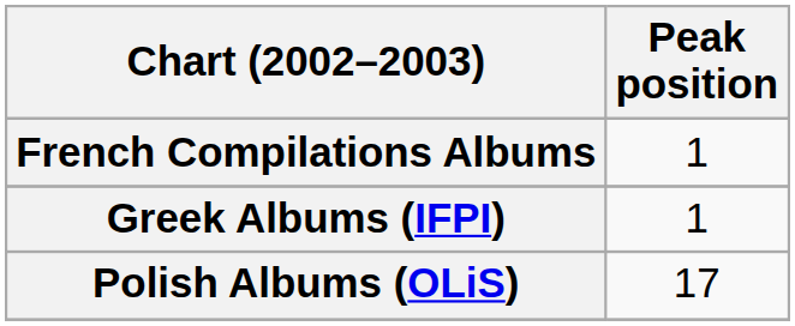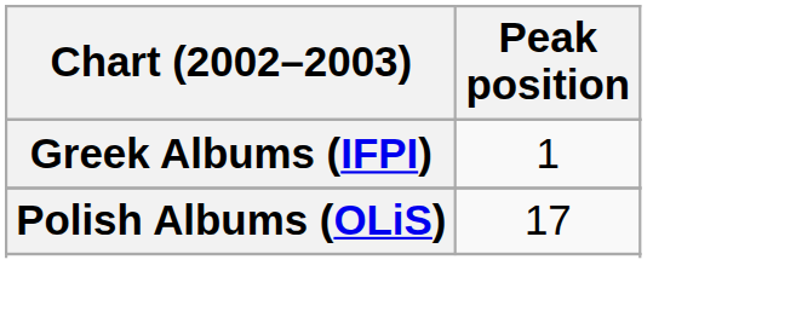- row: French Compilations Albums | 1
